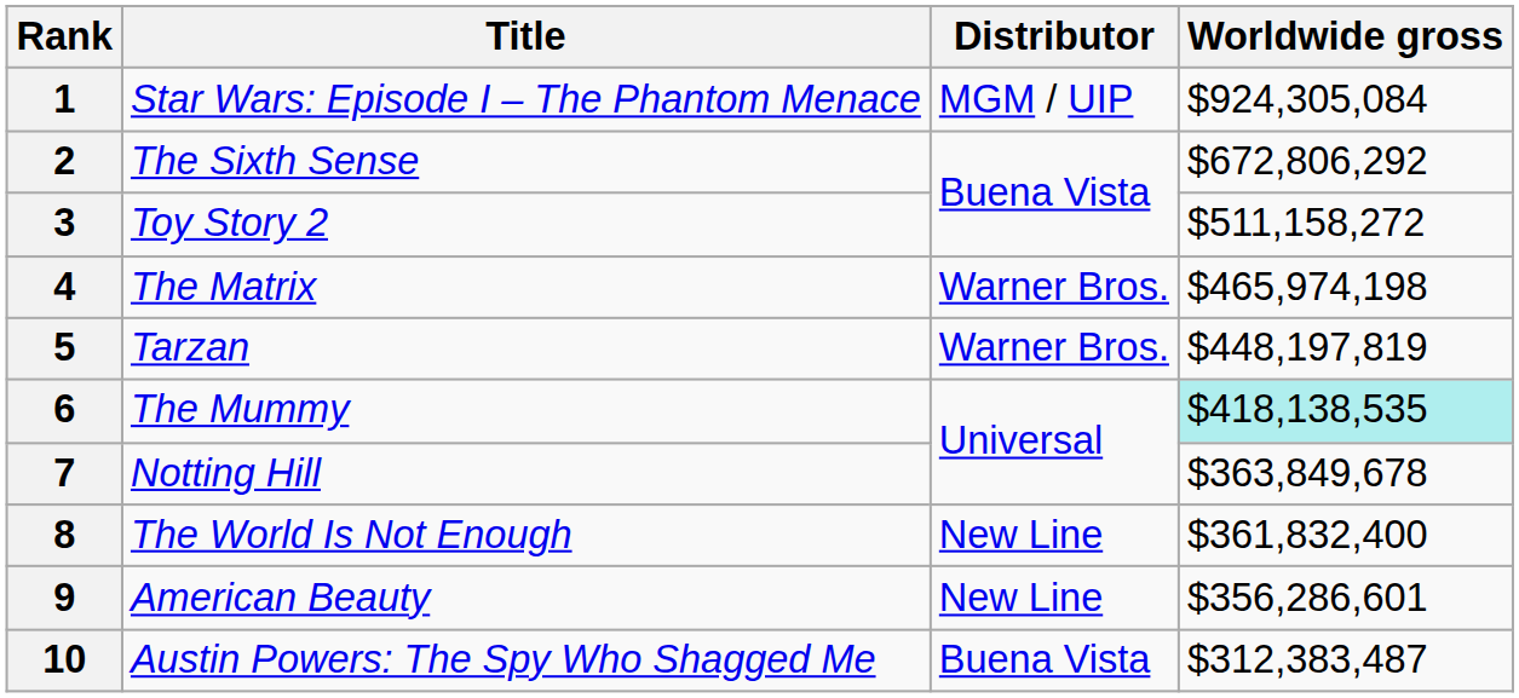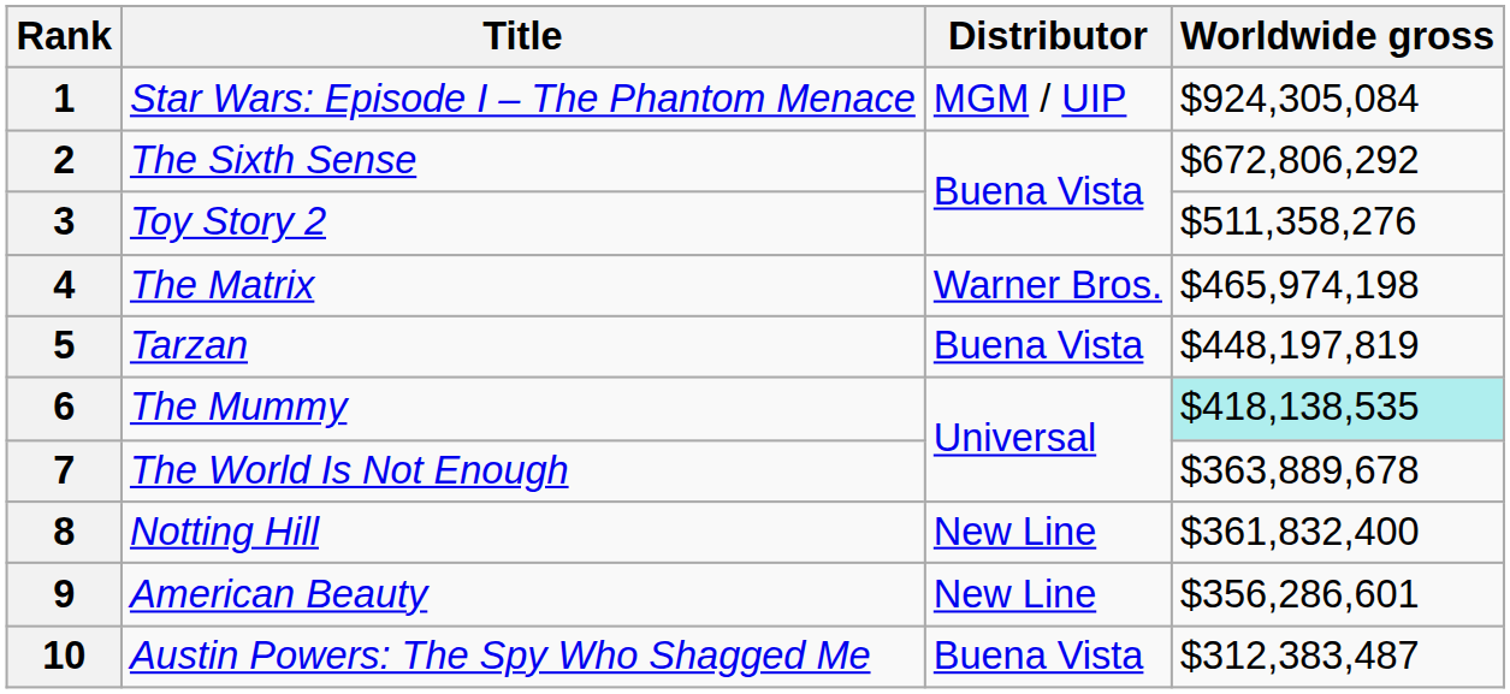3 | Worldwide gross: $511,158,272 -> $511,358,276
5 | Distributor: Warner Bros. -> Buena Vista
7 | Title: Notting Hill -> The World Is Not Enough
7 | Worldwide gross: $363,849,678 -> $363,889,678
8 | Title: The World Is Not Enough -> Notting Hill
